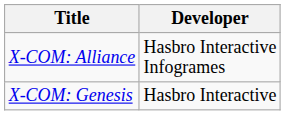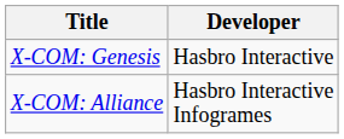rows swapped: X-COM: Genesis <-> X-COM: Alliance
